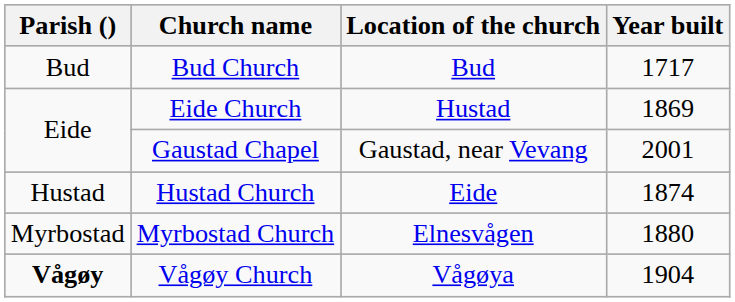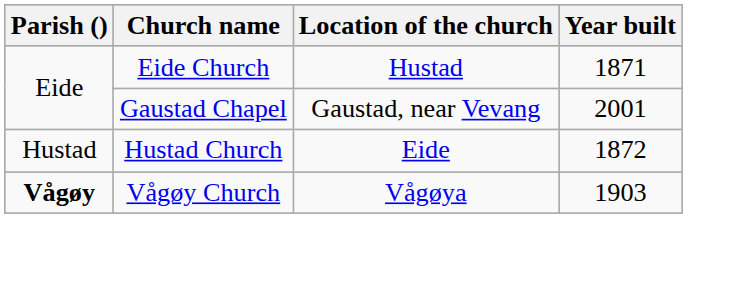- row: Bud | Bud Church | Bud | 1717
Eide Church | Year built: 1869 -> 1871
Hustad Church | Year built: 1874 -> 1872
- row: Myrbostad | Myrbostad Church | Elnesvågen | 1880
Vågøy Church | Year built: 1904 -> 1903
